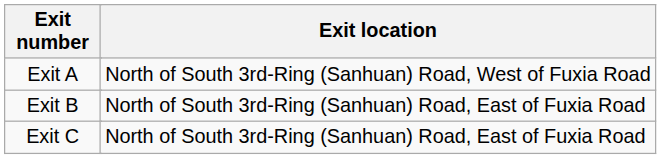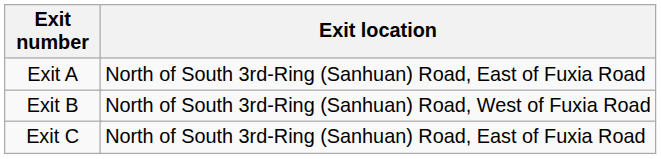Exit A | Exit location: North of South 3rd-Ring (Sanhuan) Road, West of Fuxia Road -> North of South 3rd-Ring (Sanhuan) Road, East of Fuxia Road
Exit B | Exit location: North of South 3rd-Ring (Sanhuan) Road, East of Fuxia Road -> North of South 3rd-Ring (Sanhuan) Road, West of Fuxia Road
